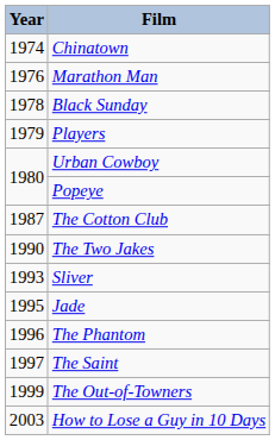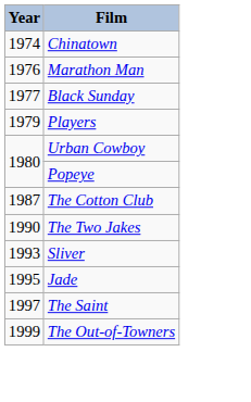Black Sunday | Year: 1978 -> 1977
- row: 1996 | The Phantom
- row: 2003 | How to Lose a Guy in 10 Days
